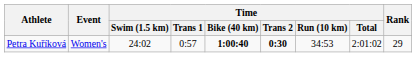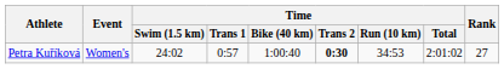Petra Kuříková | Time / Bike (40 km): bold -> normal
Petra Kuříková | Rank: 29 -> 27
